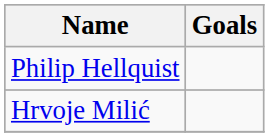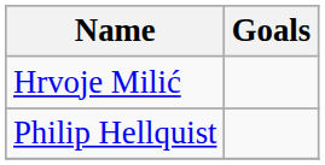rows swapped: Philip Hellquist <-> Hrvoje Milić
